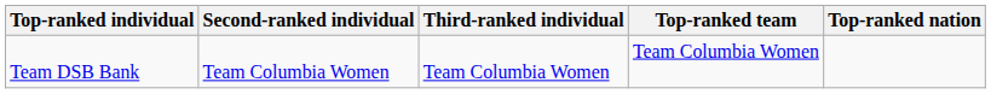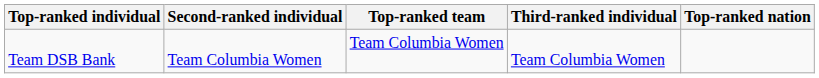columns swapped: Third-ranked individual <-> Top-ranked team
